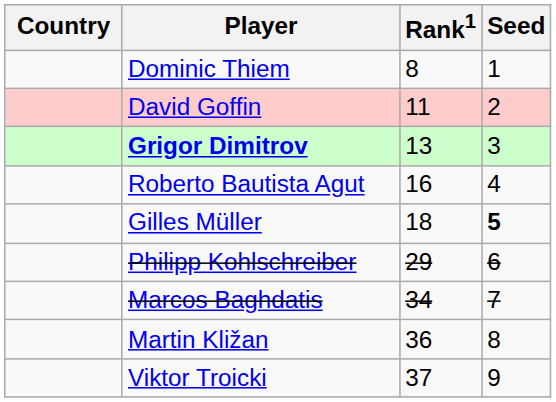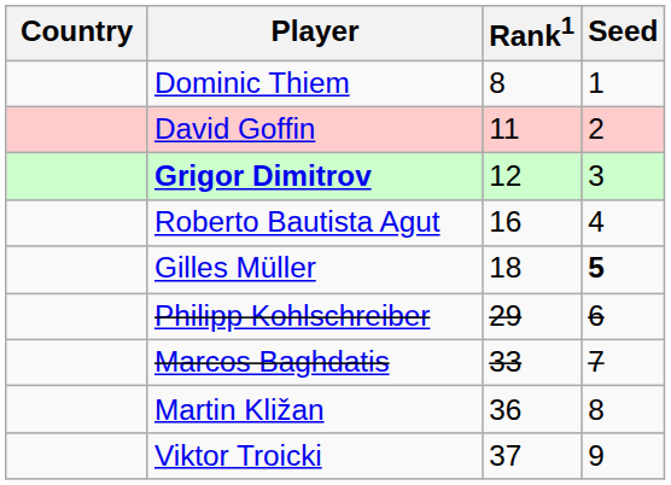Grigor Dimitrov | Rank1: 13 -> 12
Marcos Baghdatis | Rank1: 34 -> 33
